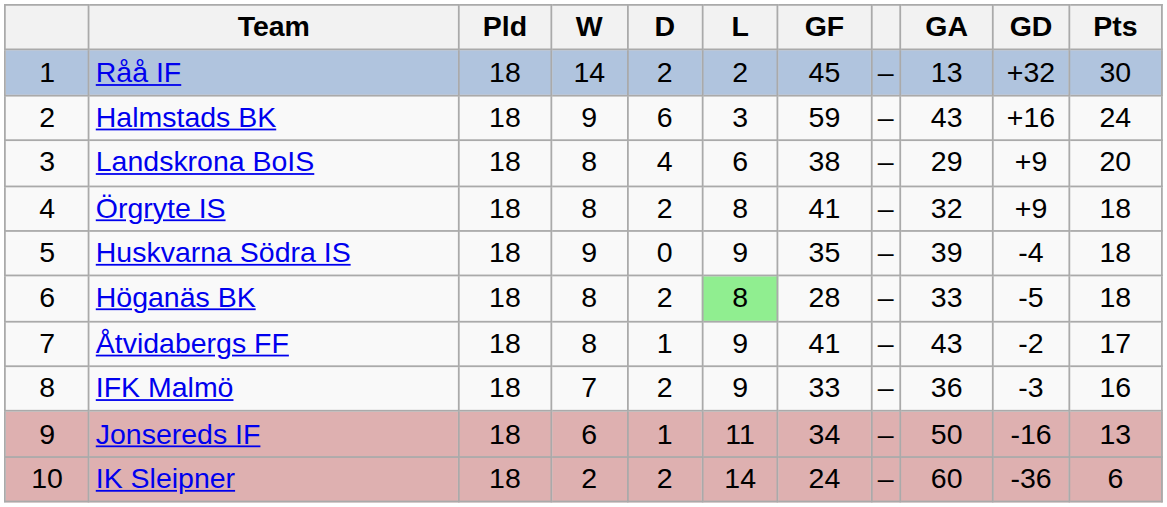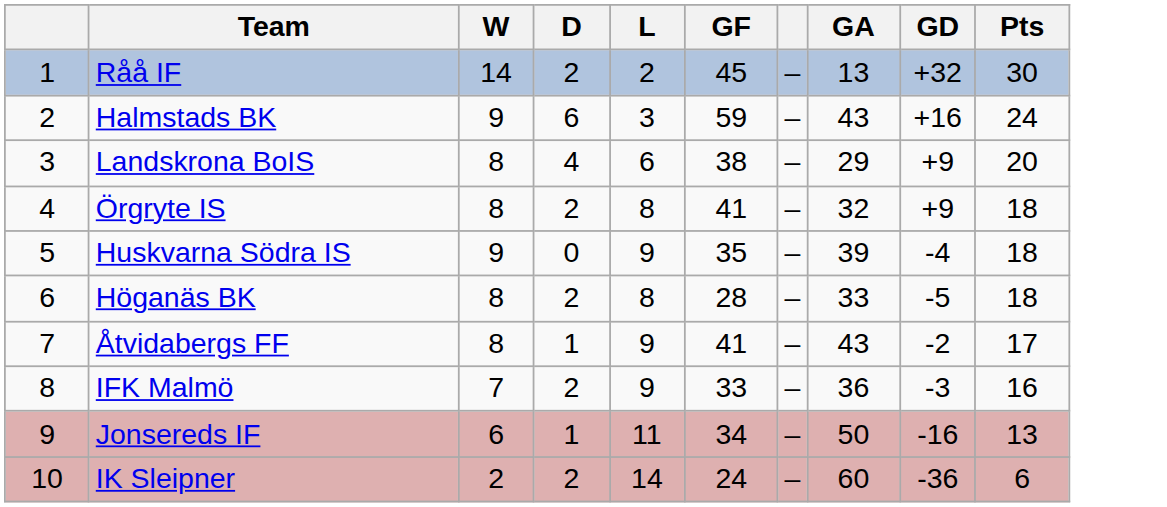- column: Pld | 18 | 18 | 18 | 18 | 18 | 18 | 18 | 18 | 18 | 18
Höganäs BK | L: lightgreen background -> no background
